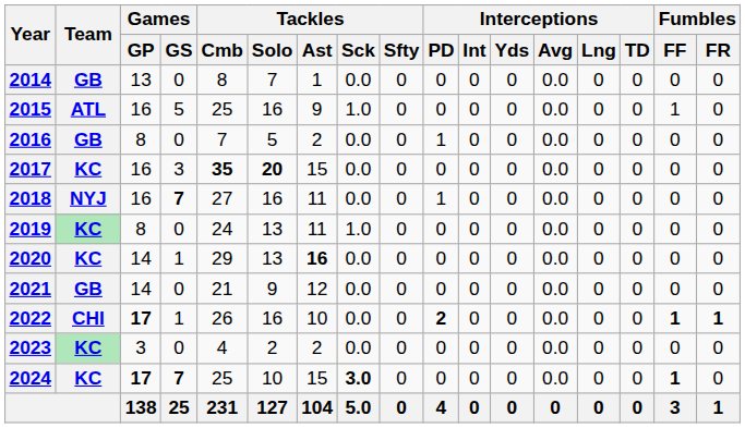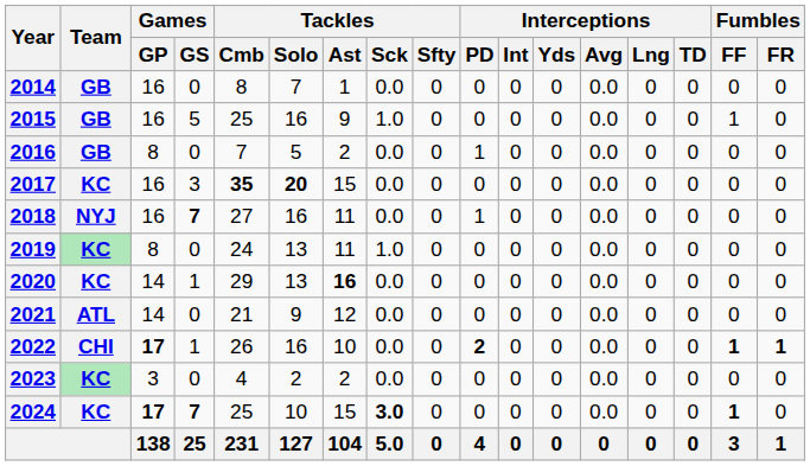2014 | Games / GP: 13 -> 16
2015 | Team: ATL -> GB
2021 | Team: GB -> ATL
